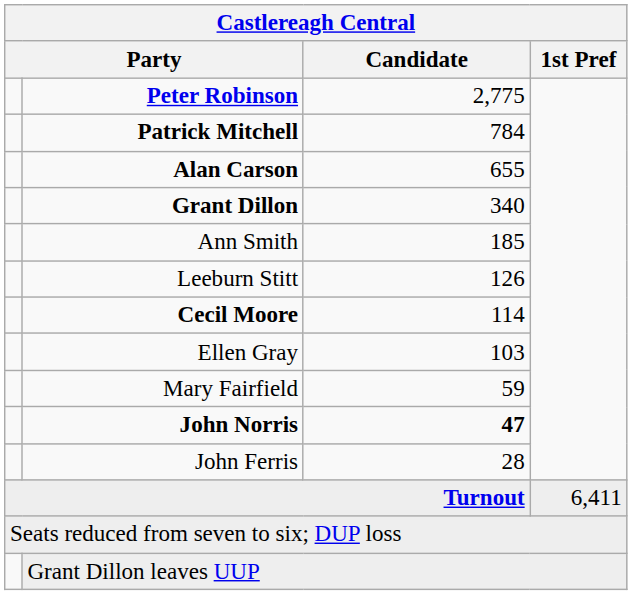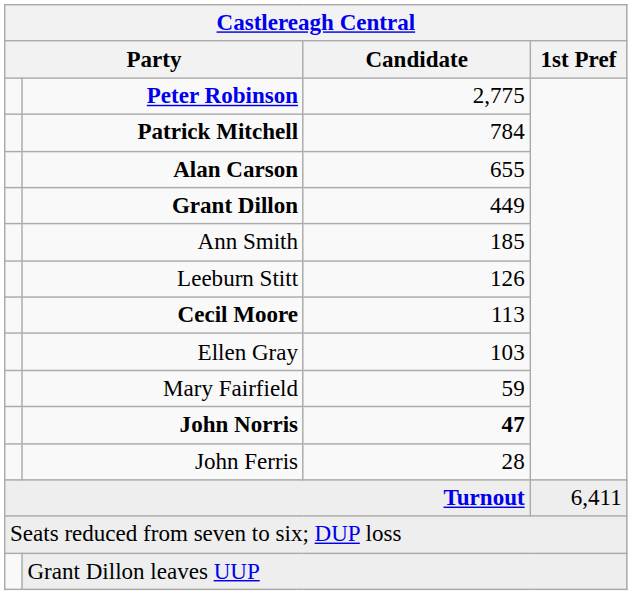Grant Dillon | Candidate: 340 -> 449
Cecil Moore | Candidate: 114 -> 113
